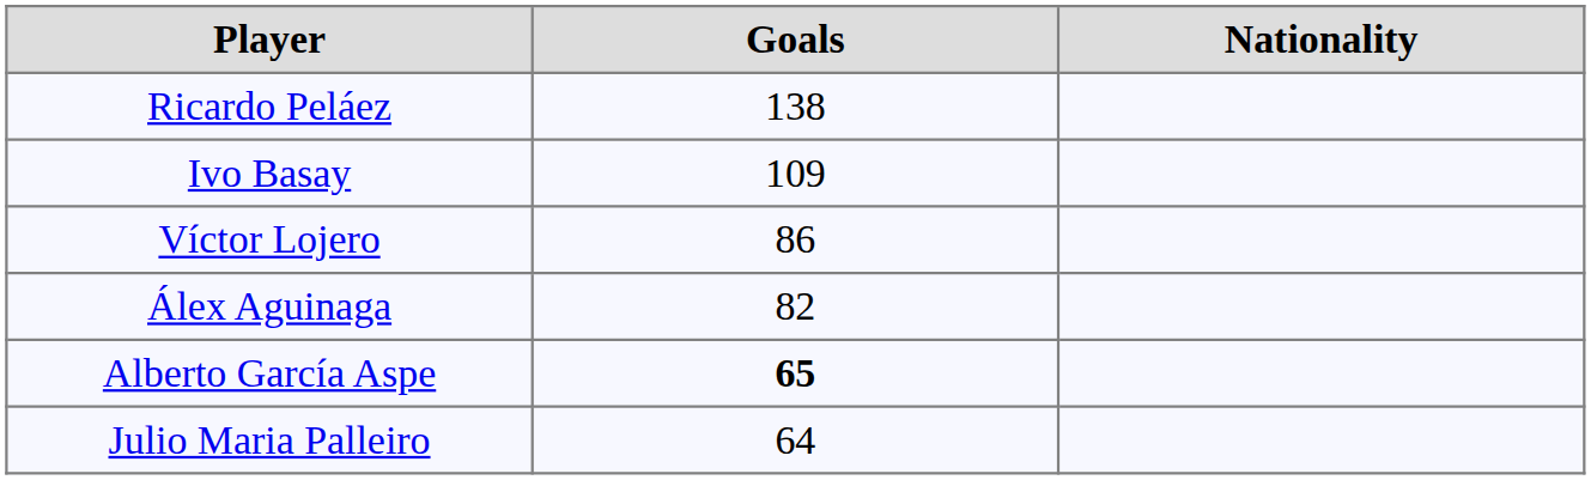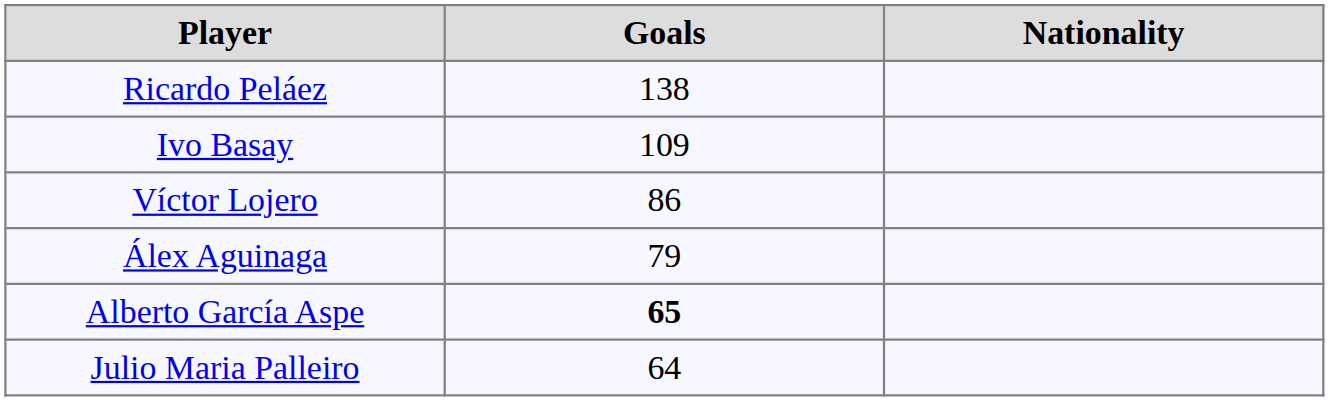Álex Aguinaga | Goals: 82 -> 79
